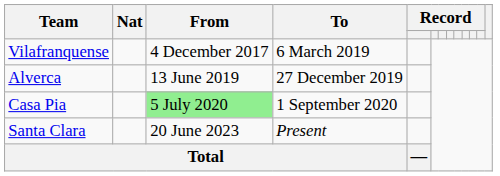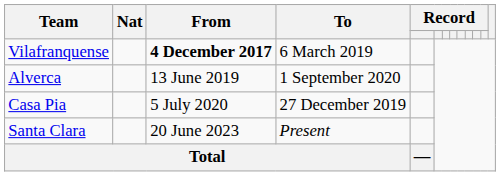Vilafranquense | From: normal -> bold
Alverca | To: 27 December 2019 -> 1 September 2020
Casa Pia | From: lightgreen background -> no background
Casa Pia | To: 1 September 2020 -> 27 December 2019
